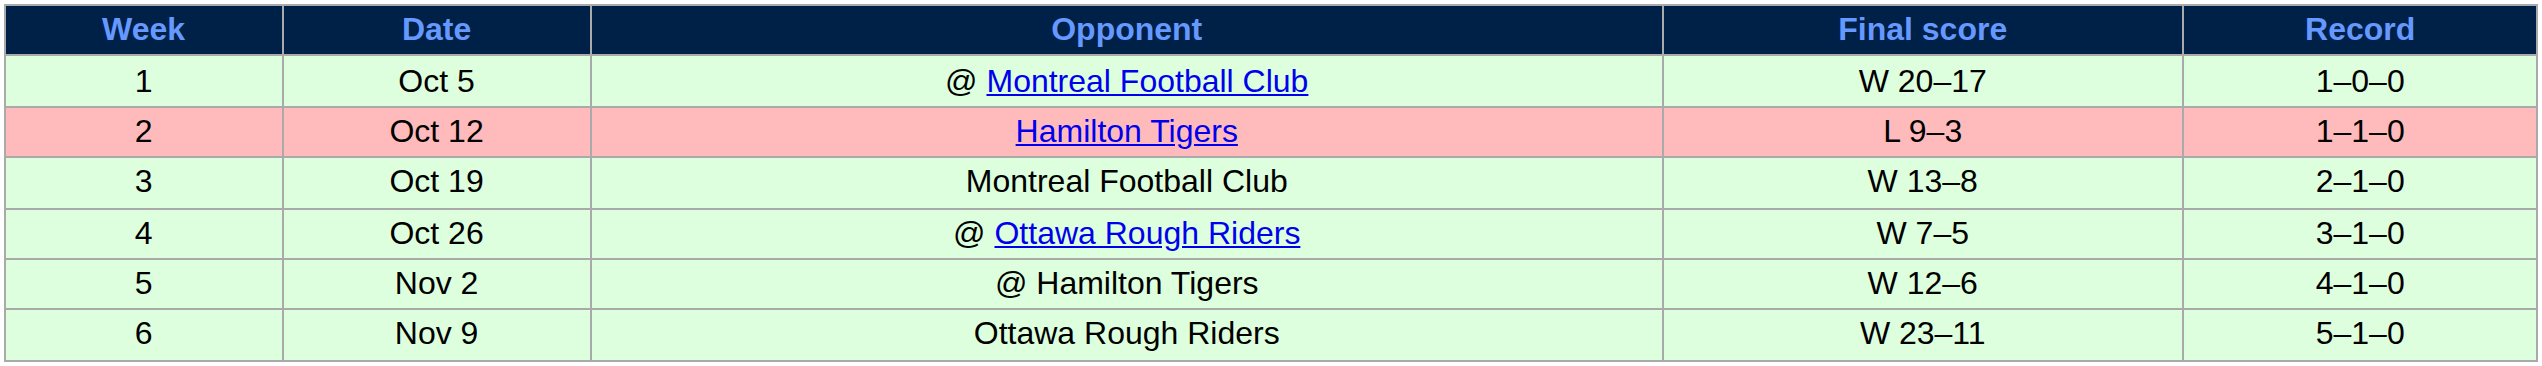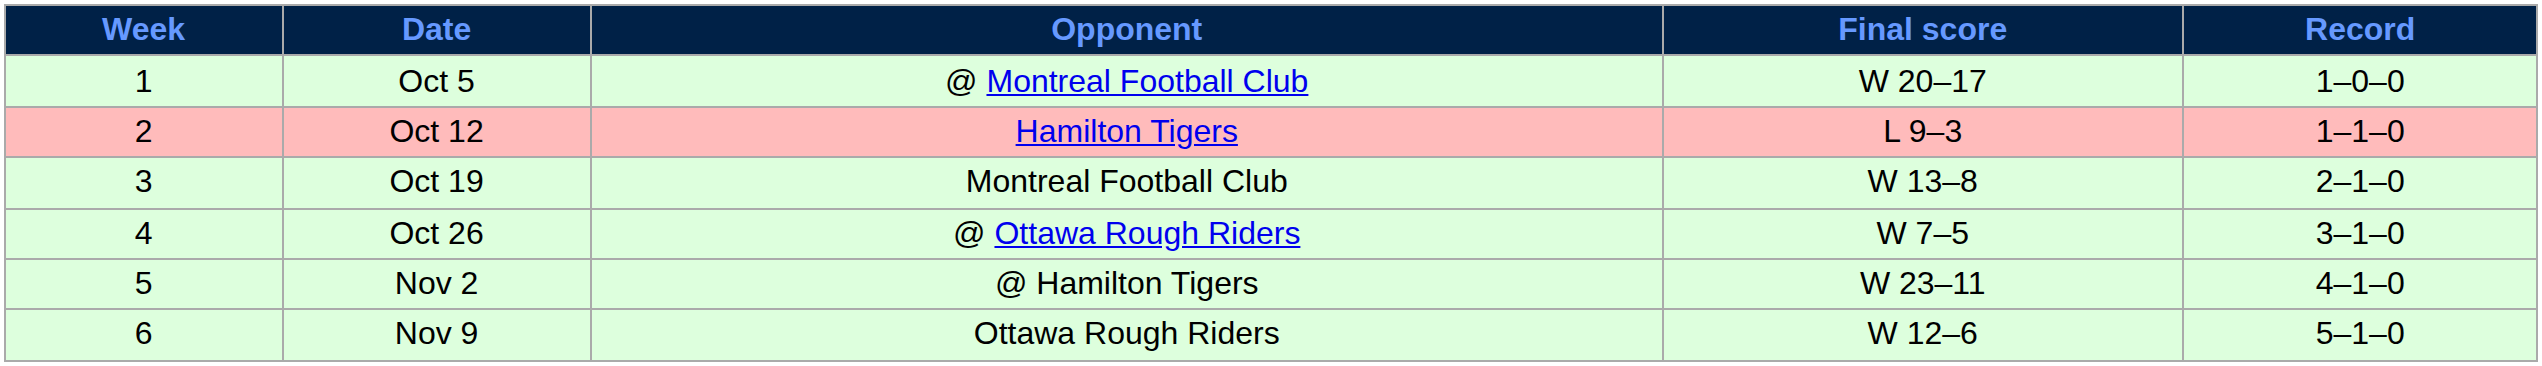Nov 2 | Final score: W 12–6 -> W 23–11
Nov 9 | Final score: W 23–11 -> W 12–6
